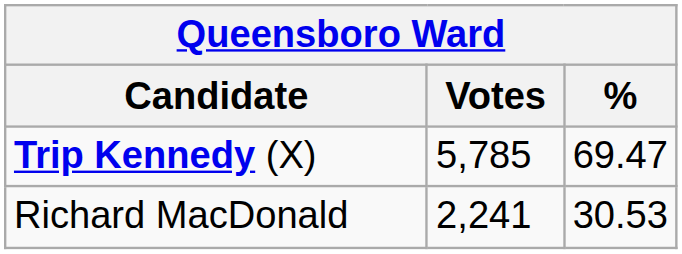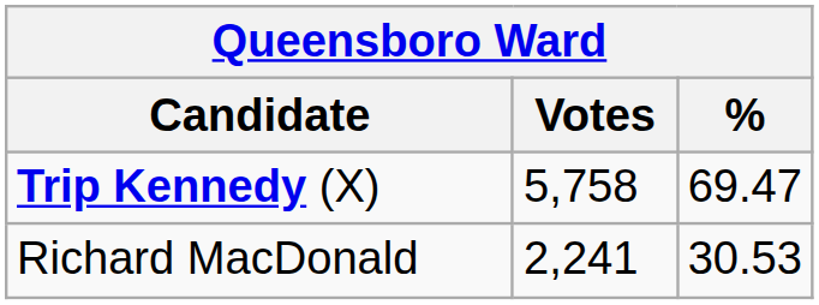Trip Kennedy (X) | Votes: 5,785 -> 5,758
